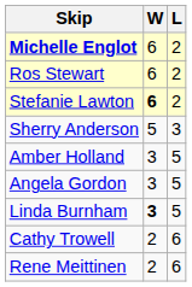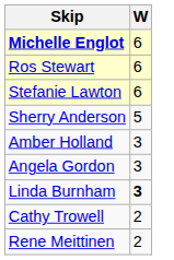- column: L | 2 | 2 | 2 | 3 | 5 | 5 | 5 | 6 | 6
Stefanie Lawton | W: bold -> normal
